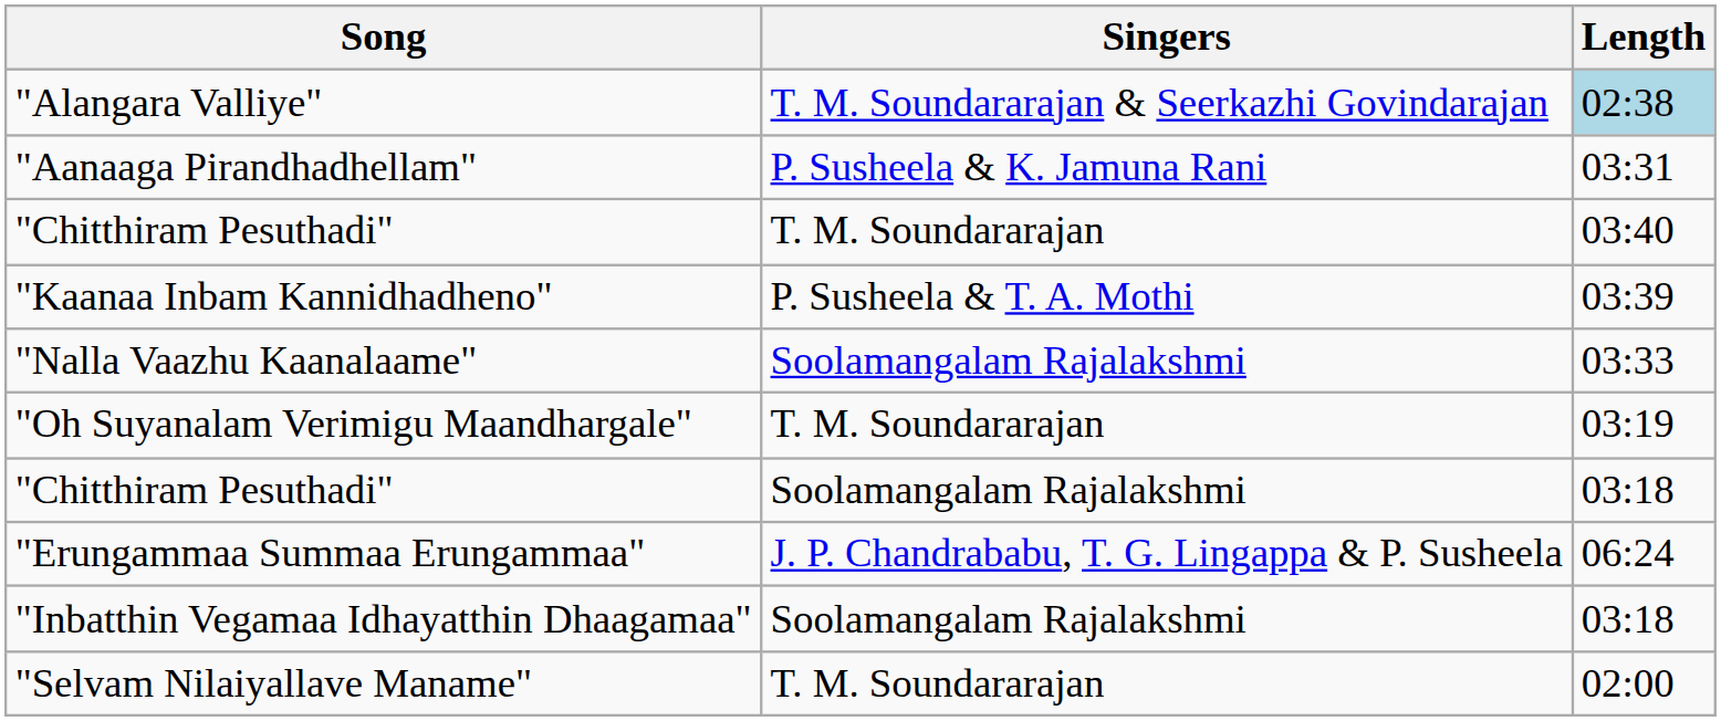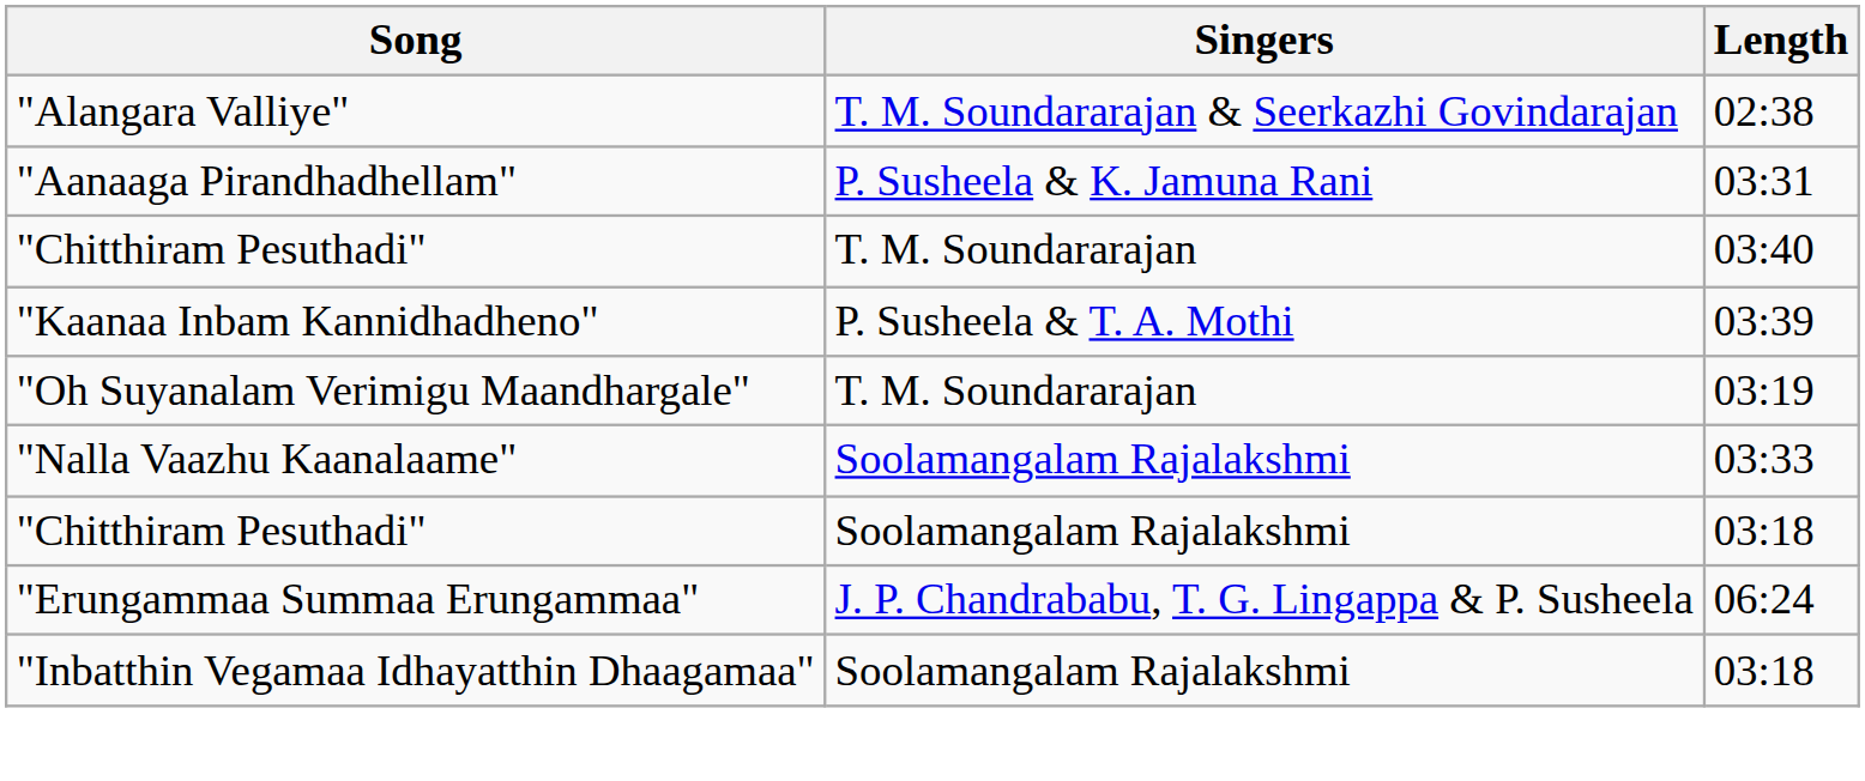"Alangara Valliye" | Length: lightblue background -> no background
rows swapped: "Nalla Vaazhu Kaanalaame" <-> "Oh Suyanalam Verimigu Maandhargale"
- row: "Selvam Nilaiyallave Maname" | T. M. Soundararajan | 02:00
